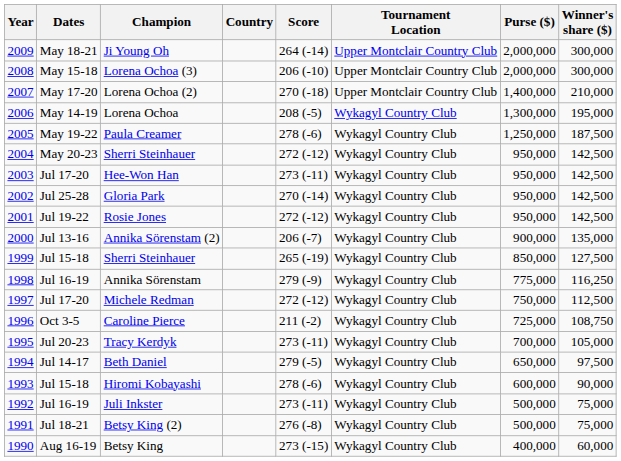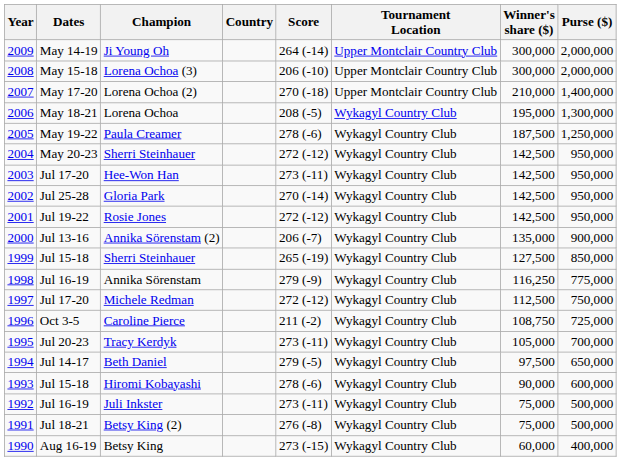columns swapped: Purse ($) <-> Winner's share ($)
Ji Young Oh | Dates: May 18-21 -> May 14-19
Lorena Ochoa | Dates: May 14-19 -> May 18-21
